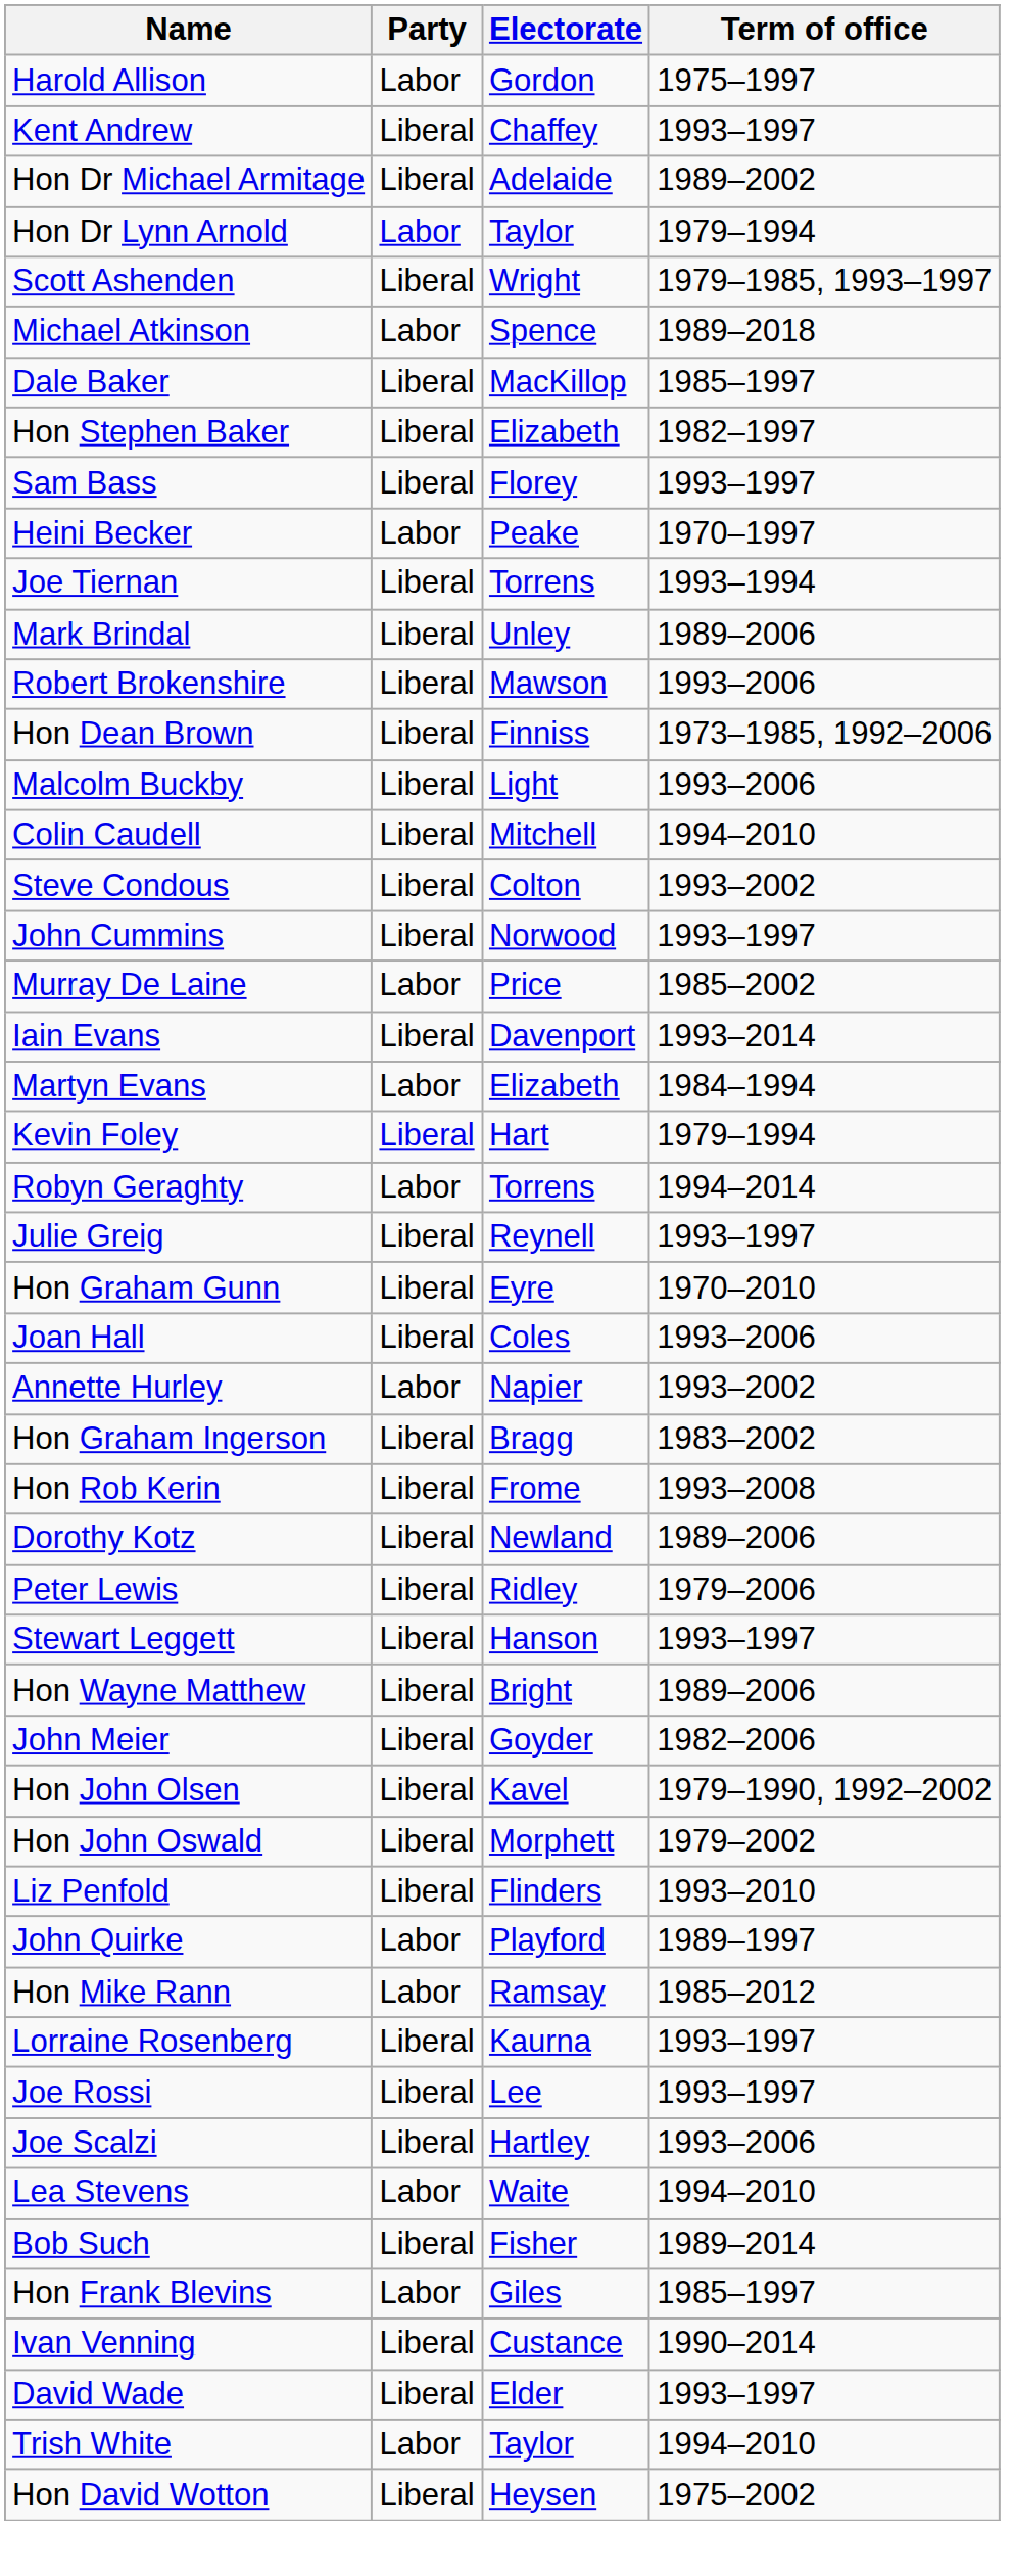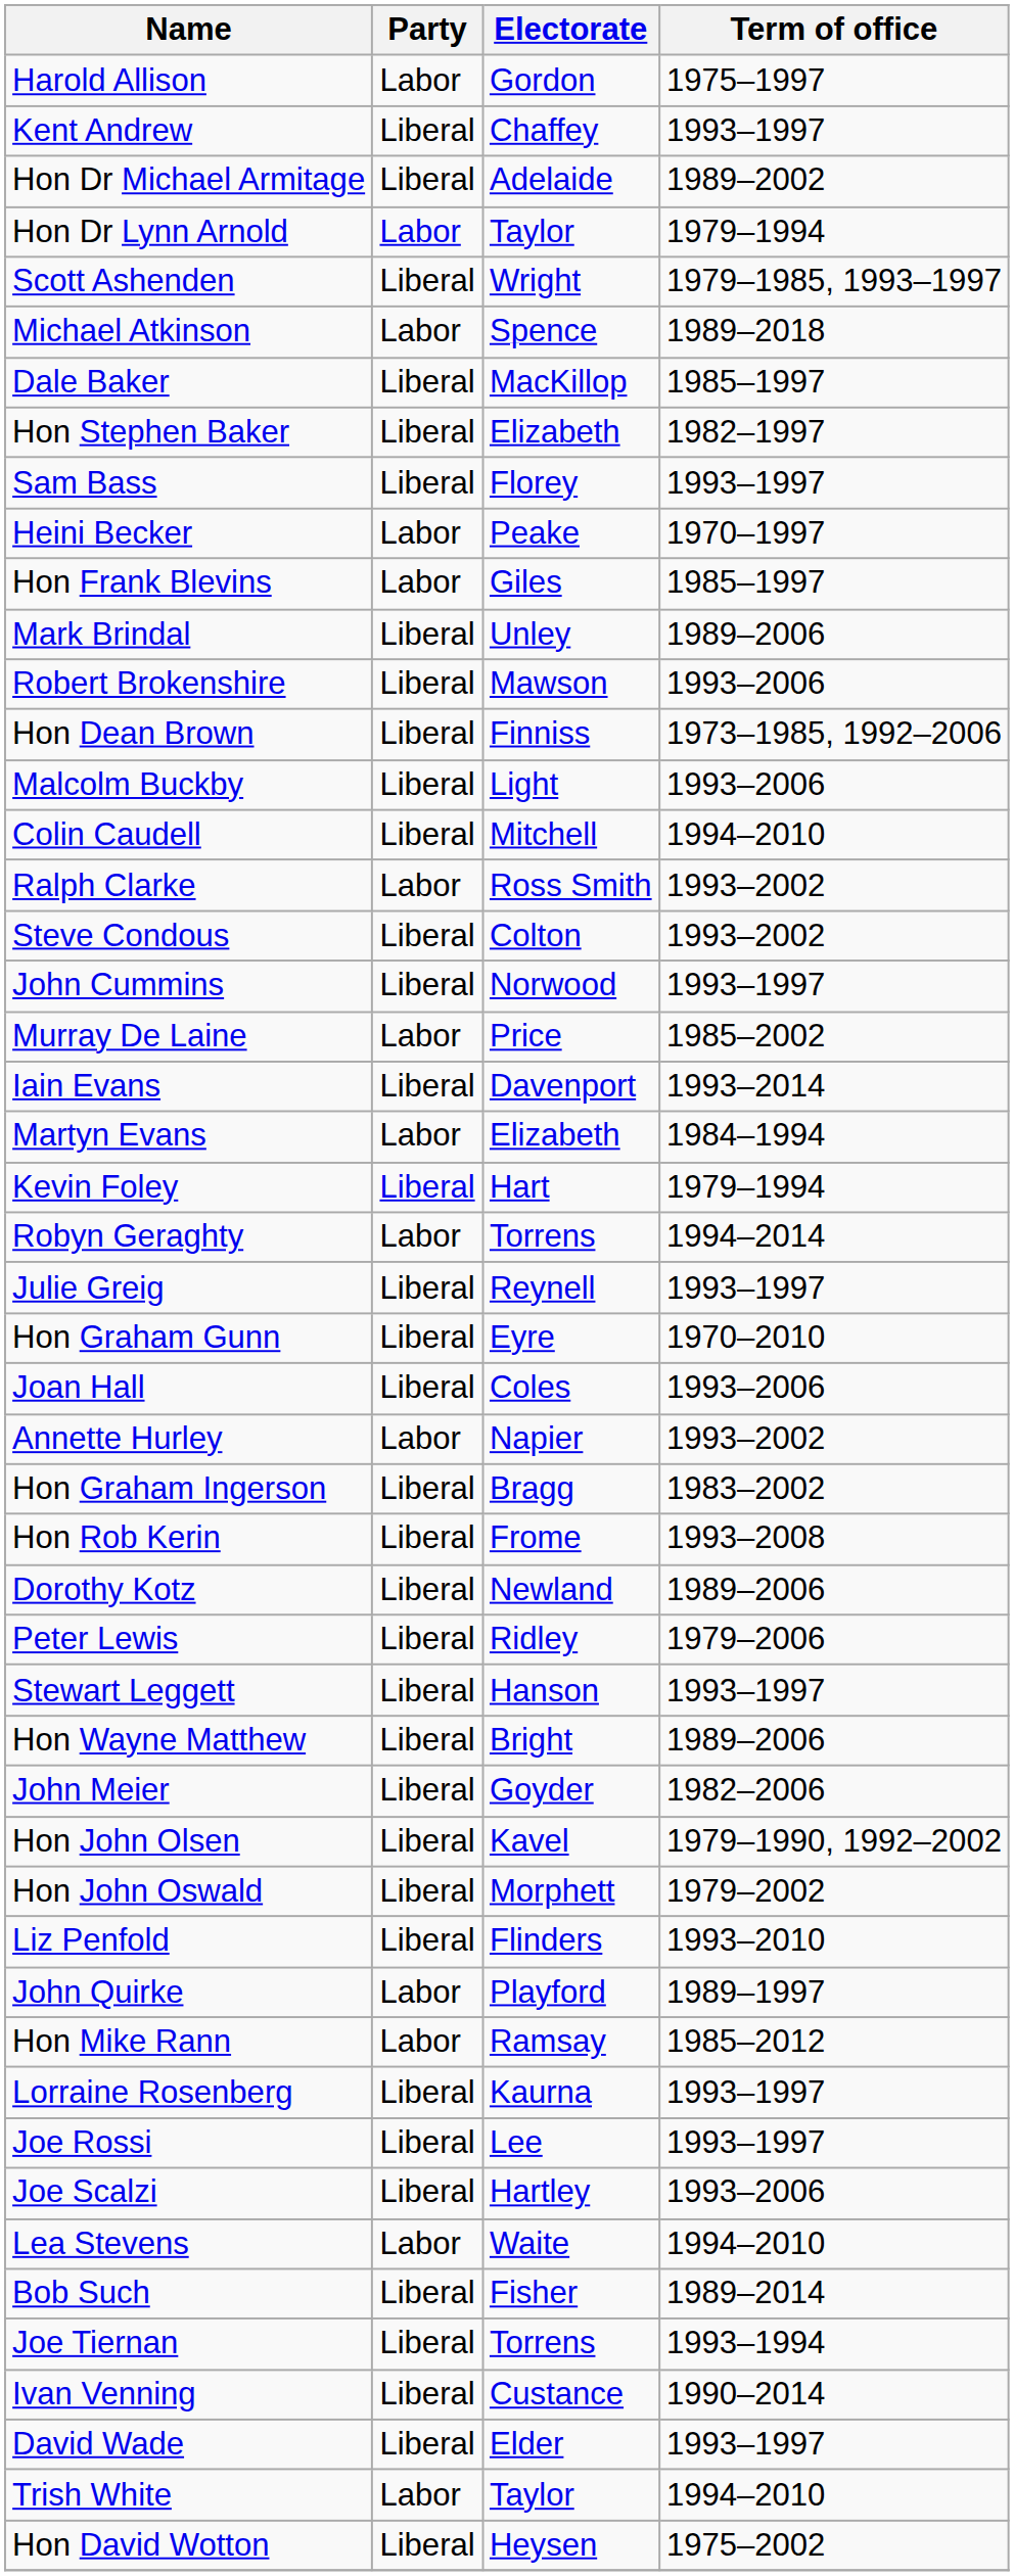rows swapped: Hon Frank Blevins <-> Joe Tiernan
+ row: Ralph Clarke | Labor | Ross Smith | 1993–2002
